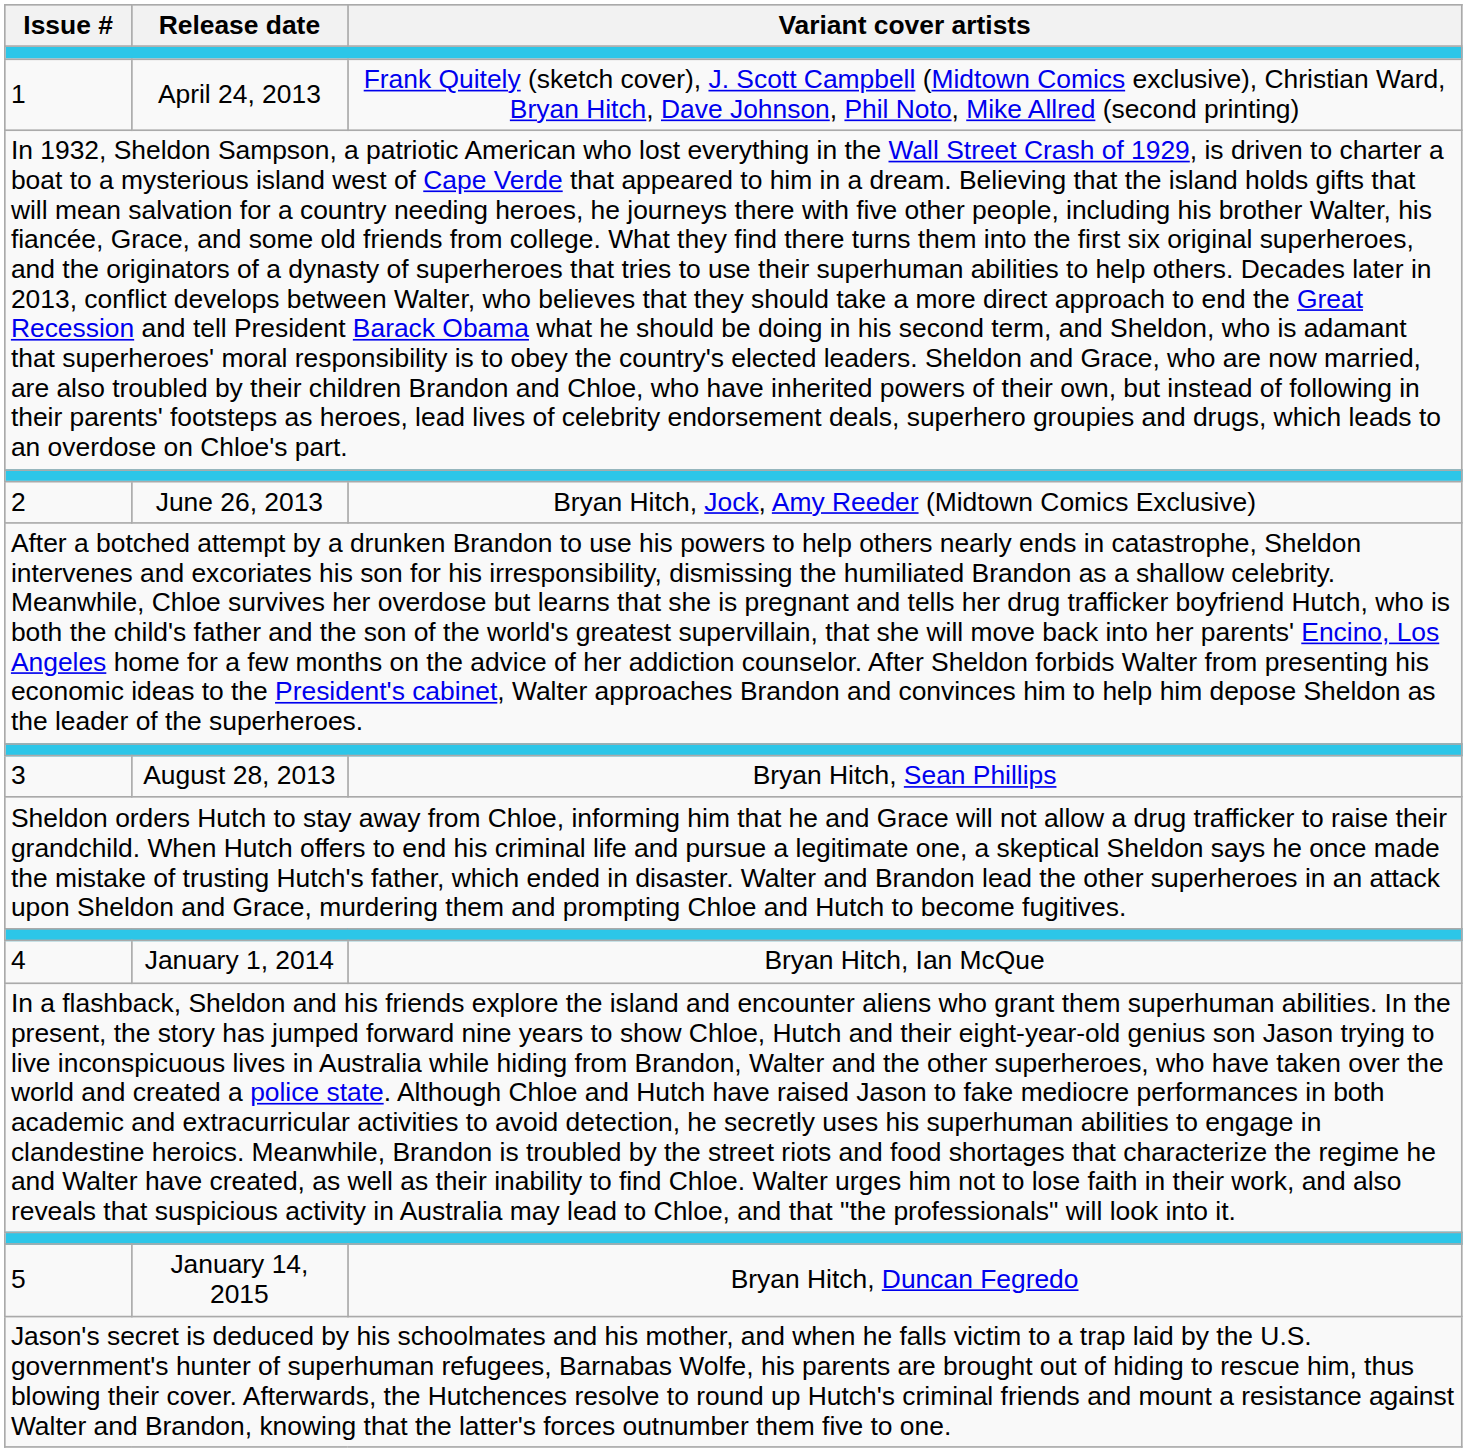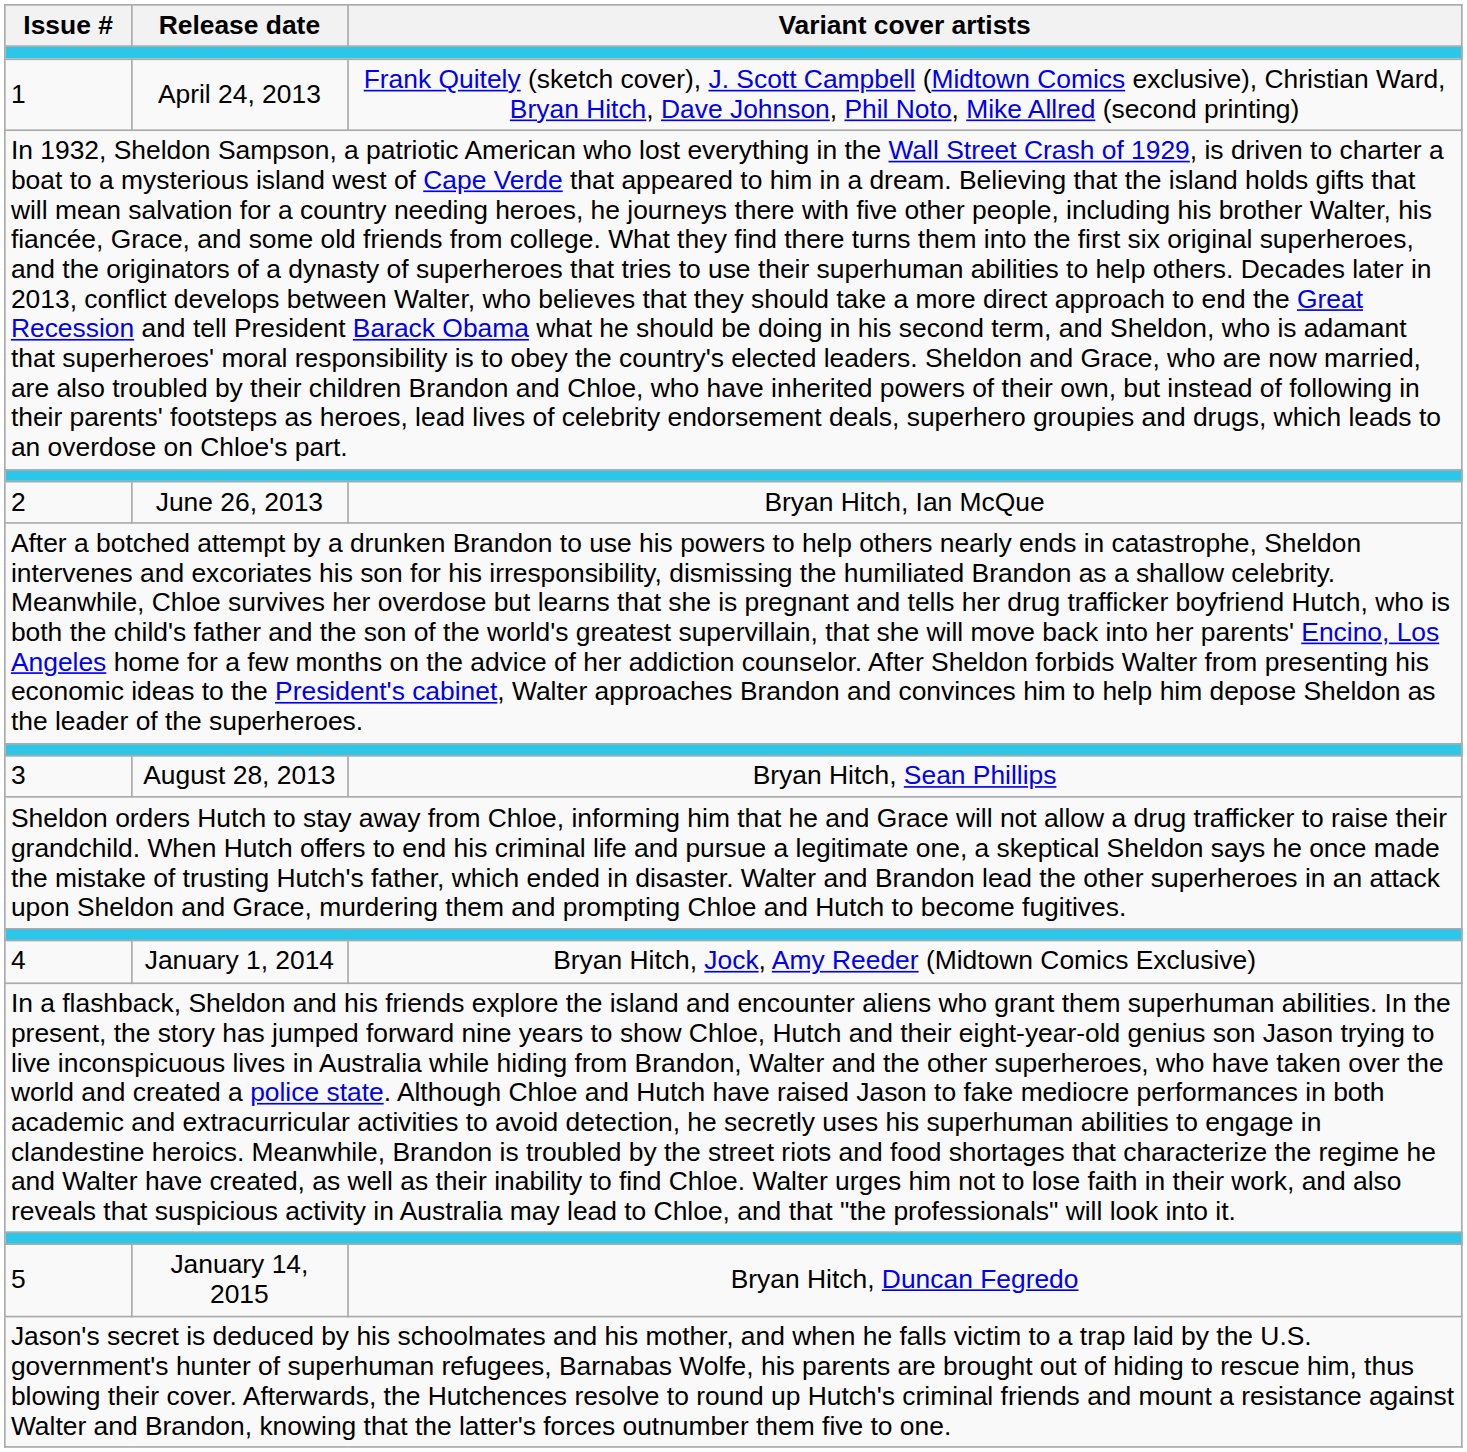2 | Variant cover artists: Bryan Hitch, Jock, Amy Reeder (Midtown Comics Exclusive) -> Bryan Hitch, Ian McQue
4 | Variant cover artists: Bryan Hitch, Ian McQue -> Bryan Hitch, Jock, Amy Reeder (Midtown Comics Exclusive)
